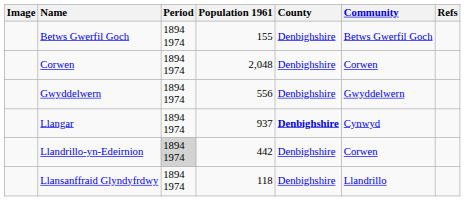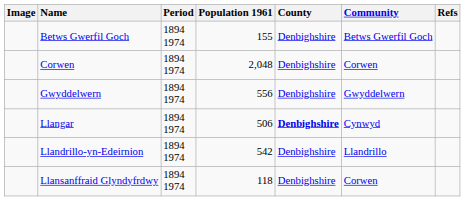Llangar | Population 1961: 937 -> 506
Llandrillo-yn-Edeirnion | Period: lightgrey background -> no background
Llandrillo-yn-Edeirnion | Population 1961: 442 -> 542
Llandrillo-yn-Edeirnion | Community: Corwen -> Llandrillo
Llansanffraid Glyndyfrdwy | Community: Llandrillo -> Corwen
